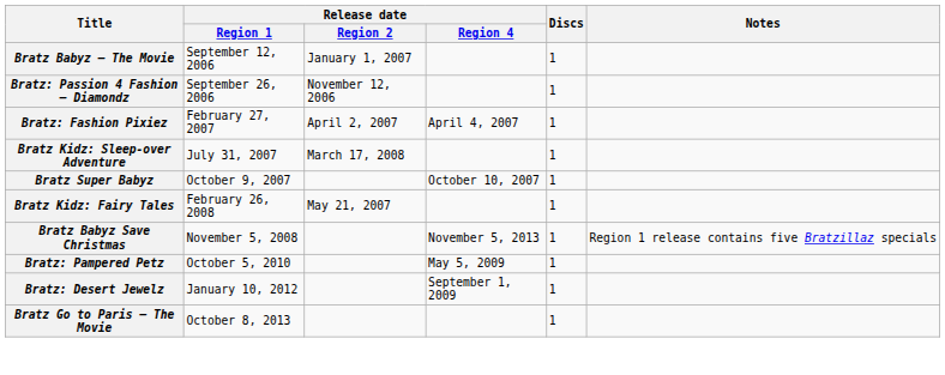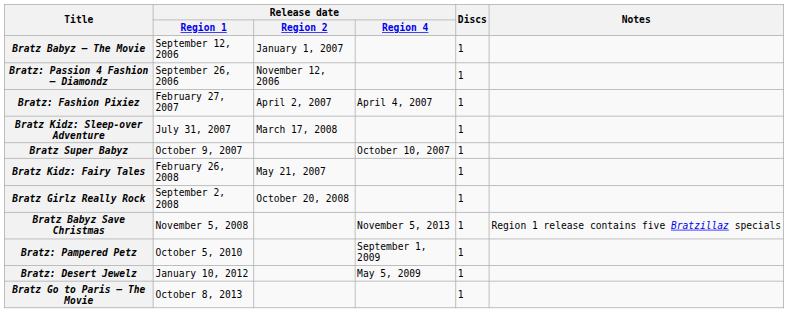+ row: Bratz Girlz Really Rock | September 2, 2008 | October 20, 2008 | 1
Bratz: Pampered Petz | Release date / Region 4: May 5, 2009 -> September 1, 2009
Bratz: Desert Jewelz | Release date / Region 4: September 1, 2009 -> May 5, 2009
